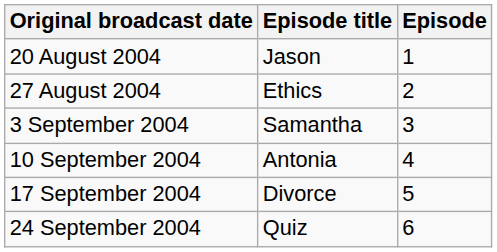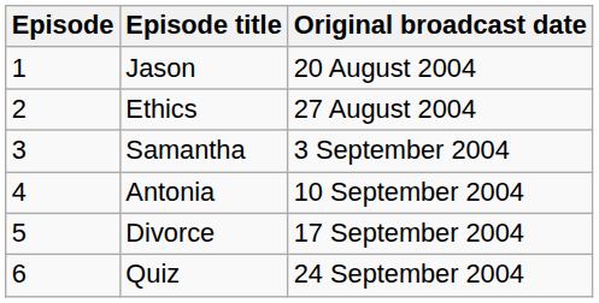columns swapped: Episode <-> Original broadcast date
